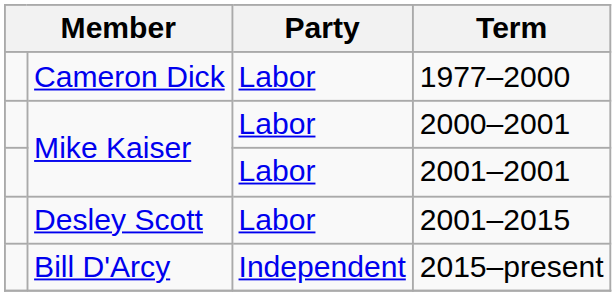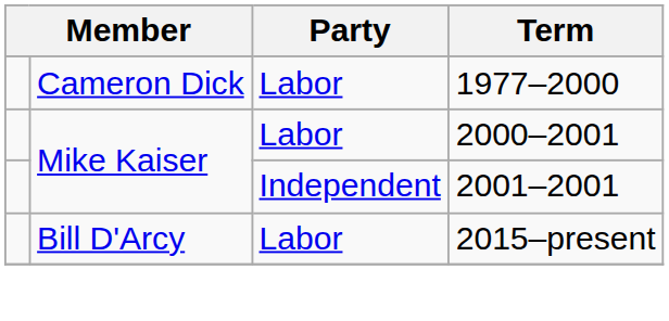2001–2001 | Party: Labor -> Independent
- row: Desley Scott | Labor | 2001–2015
2015–present | Party: Independent -> Labor
